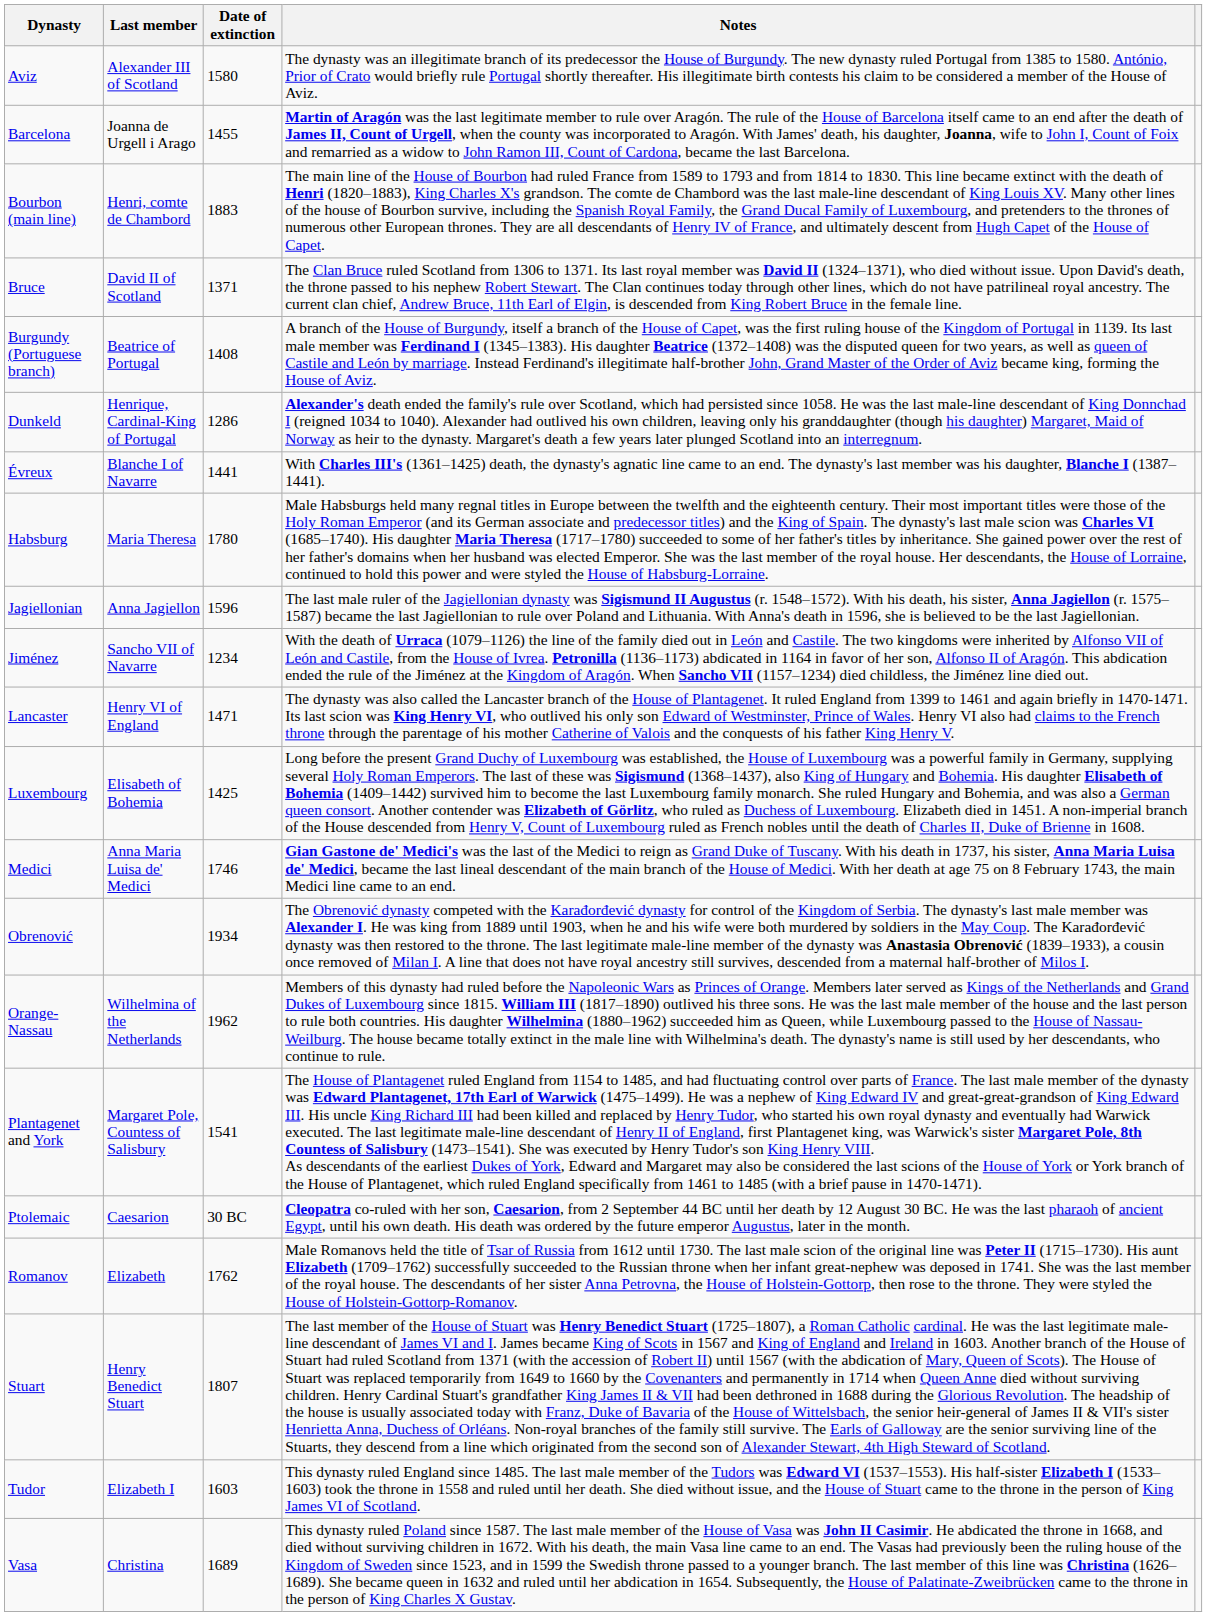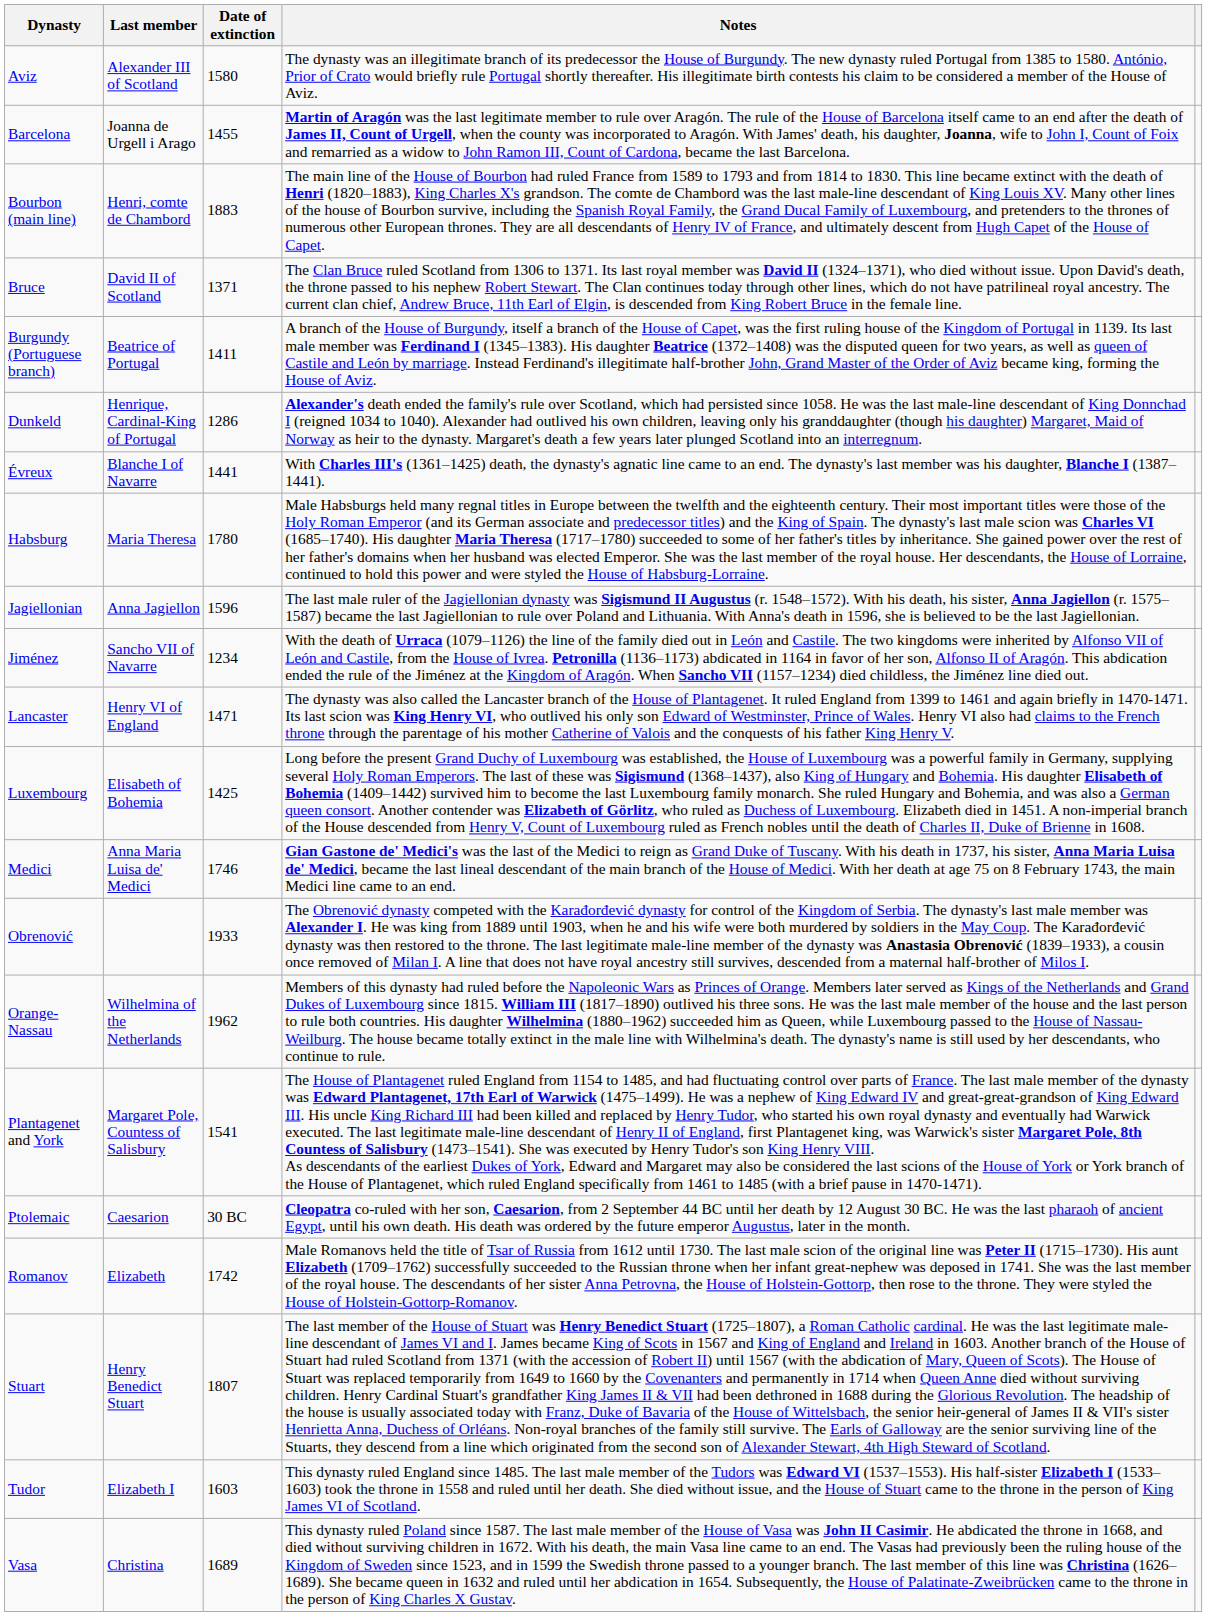Burgundy (Portuguese branch) | Date of extinction: 1408 -> 1411
Obrenović | Date of extinction: 1934 -> 1933
Romanov | Date of extinction: 1762 -> 1742
